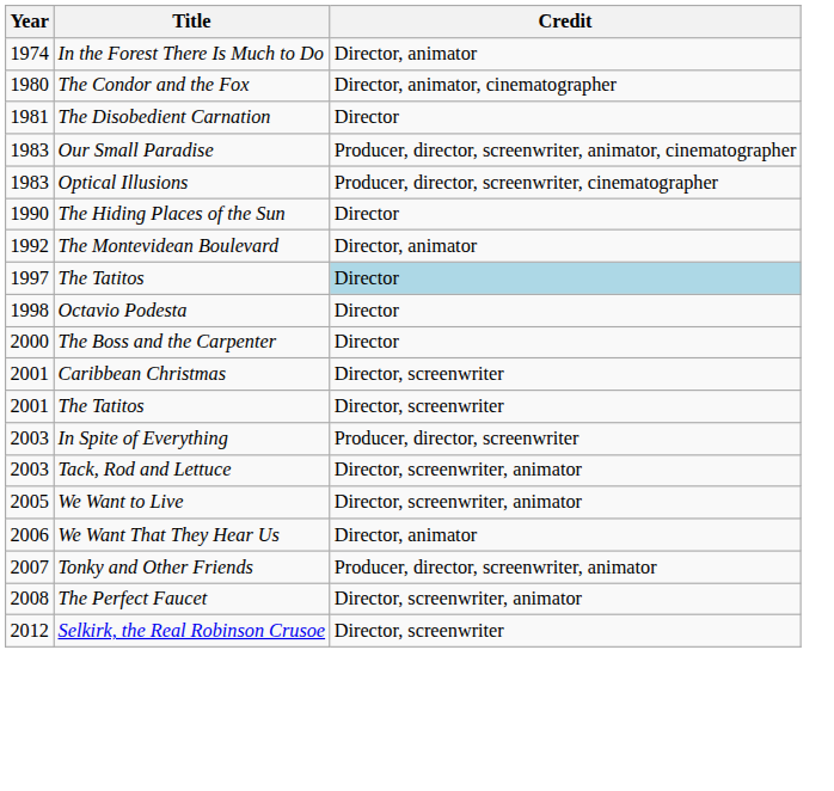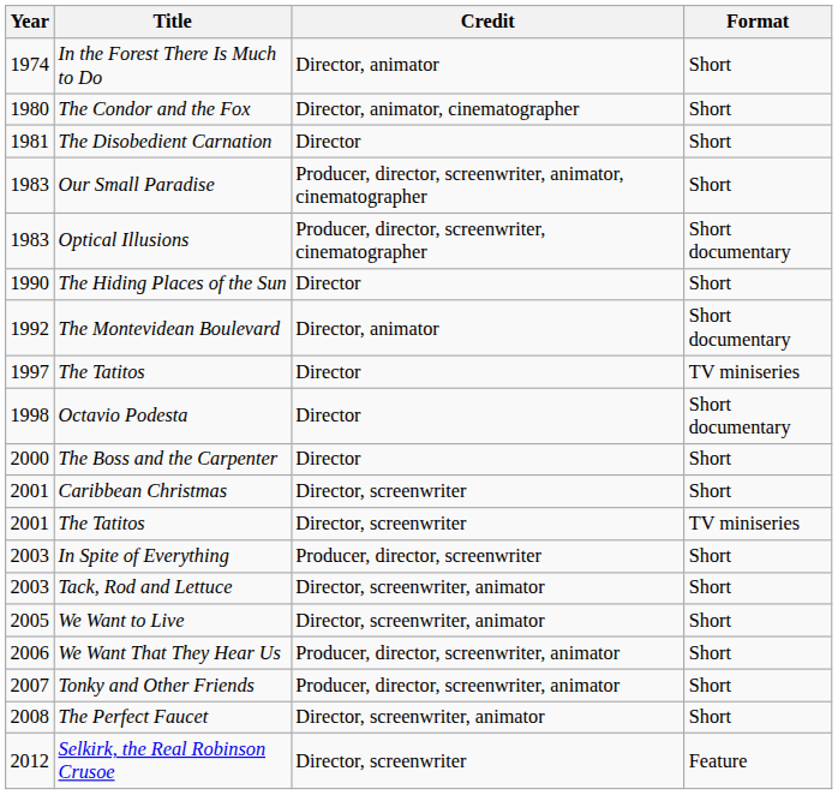+ column: Format | Short | Short | Short | Short | Short documentary | Short | Short documentary | TV miniseries | Short documentary | Short | Short | TV miniseries | Short | Short | Short | Short | Short | Short | Feature
1997 / The Tatitos | Credit: lightblue background -> no background
We Want That They Hear Us | Credit: Director, animator -> Producer, director, screenwriter, animator
